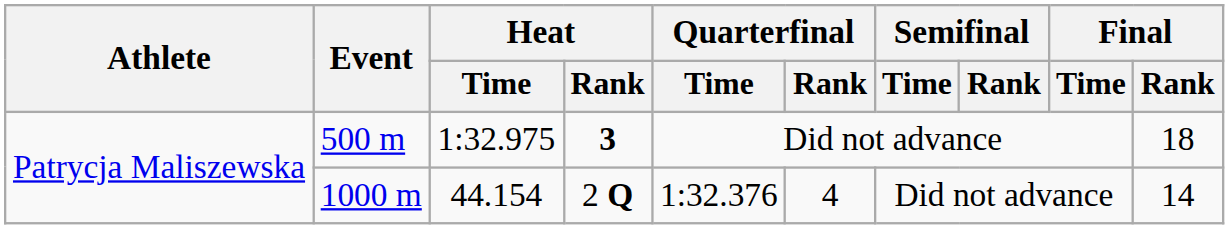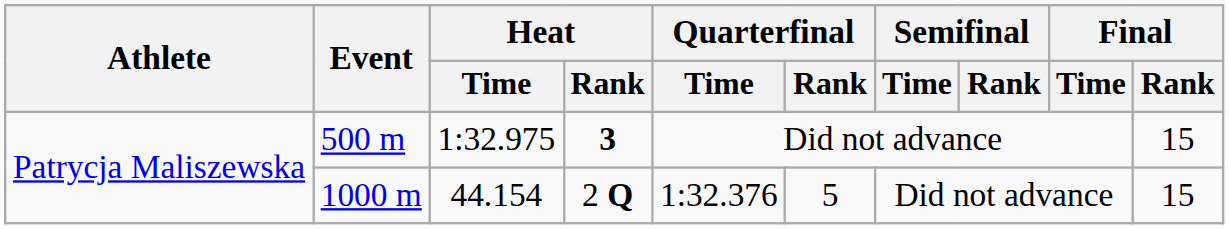500 m | Final / Rank: 18 -> 15
1000 m | Quarterfinal / Rank: 4 -> 5
1000 m | Final / Rank: 14 -> 15
